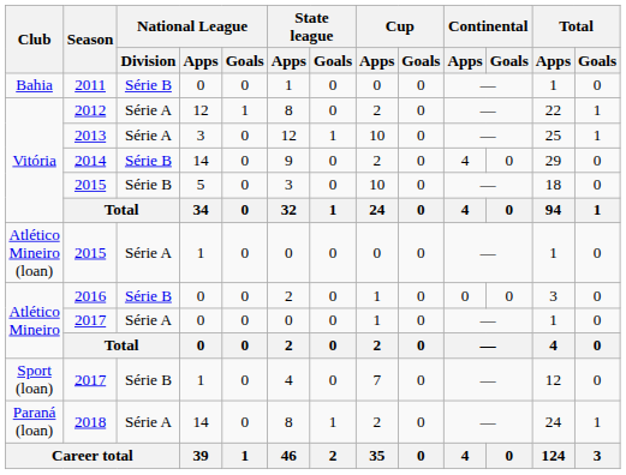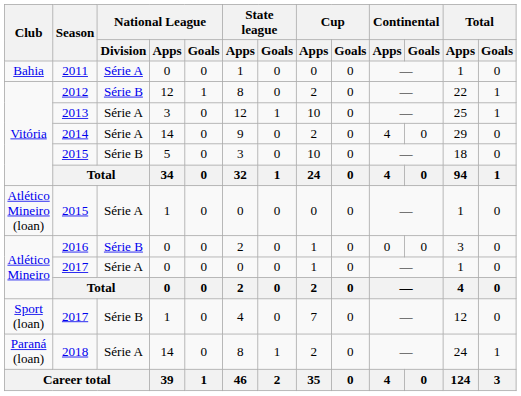2011 | National League / Division: Série B -> Série A
2012 | National League / Division: Série A -> Série B
2014 | National League / Division: Série B -> Série A
